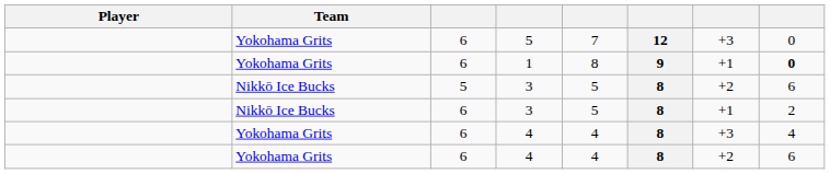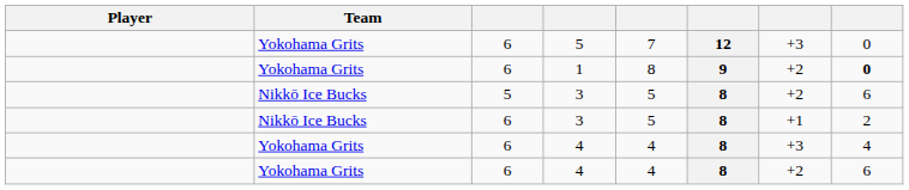1 | column 7: +1 -> +2
